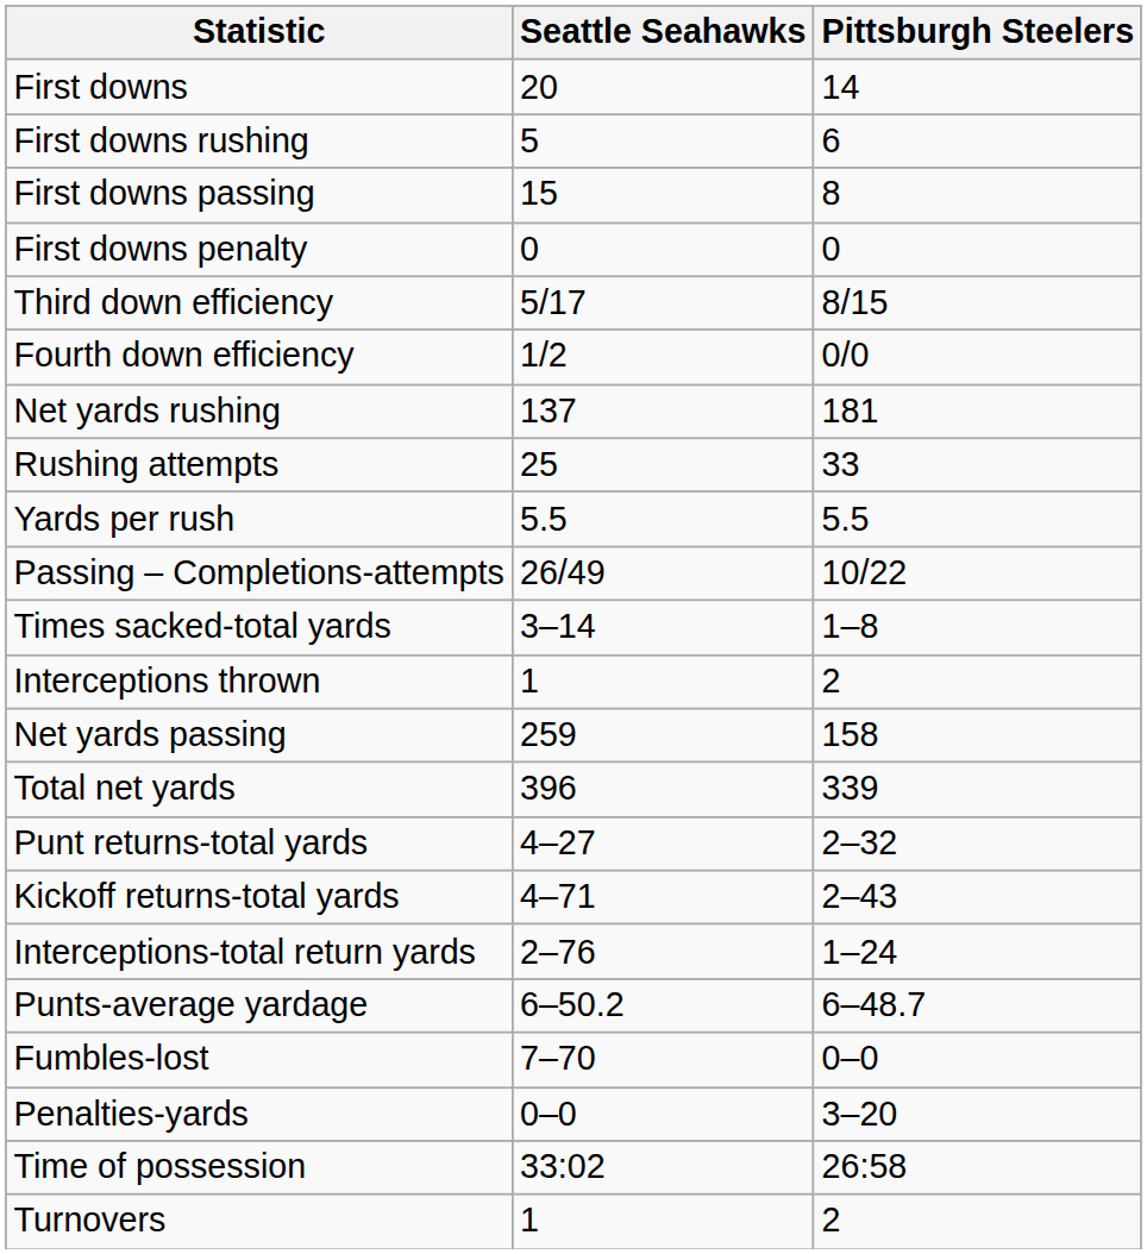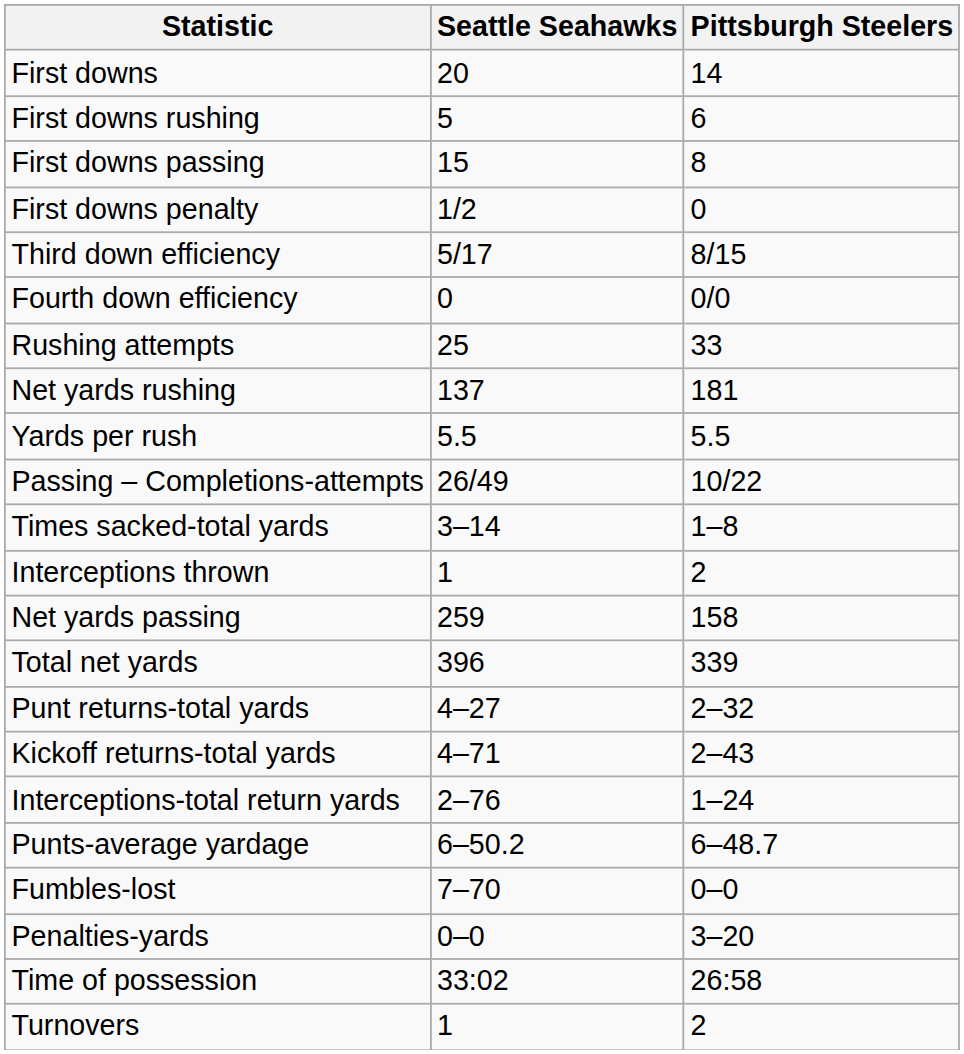First downs penalty | Seattle Seahawks: 0 -> 1/2
Fourth down efficiency | Seattle Seahawks: 1/2 -> 0
rows swapped: Net yards rushing <-> Rushing attempts
